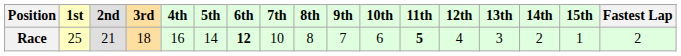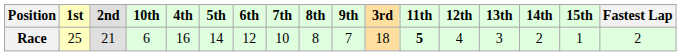columns swapped: 3rd <-> 10th
Race | 6th: bold -> normal
